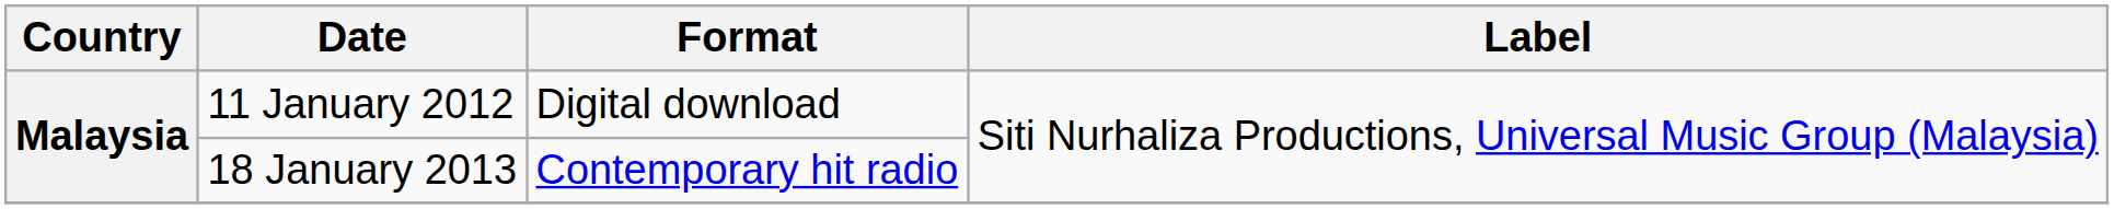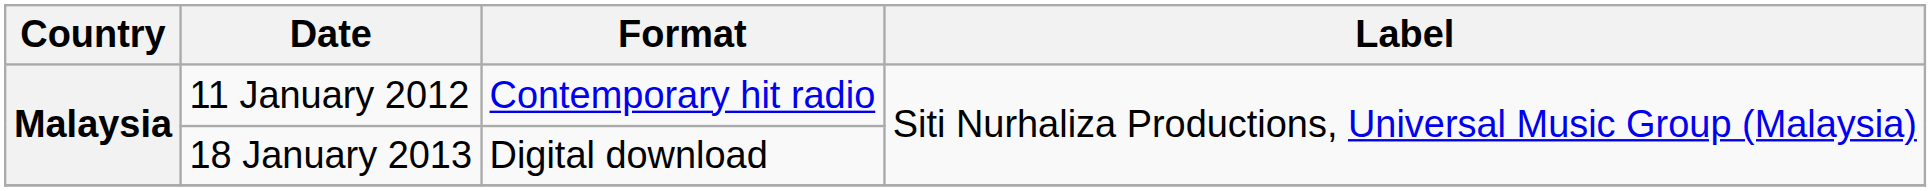11 January 2012 | Format: Digital download -> Contemporary hit radio
18 January 2013 | Format: Contemporary hit radio -> Digital download
